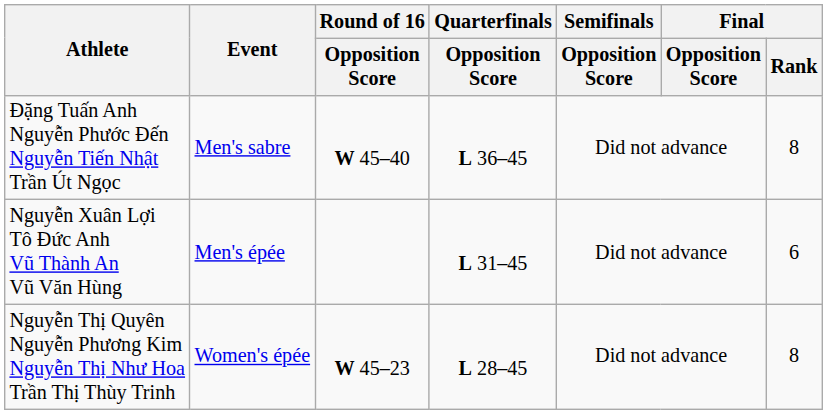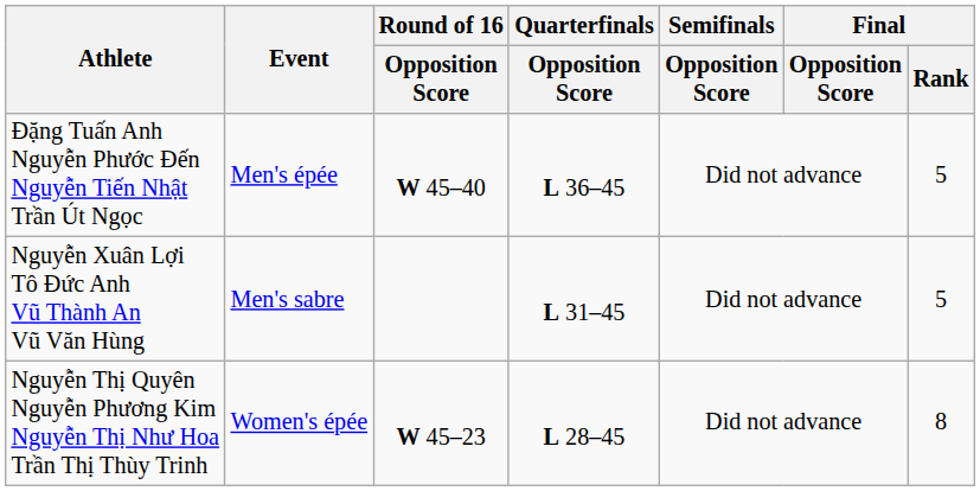Đặng Tuấn Anh Nguyễn Phước Đến Nguyễn Tiến Nhật Trần Út Ngọc | Event: Men's sabre -> Men's épée
Đặng Tuấn Anh Nguyễn Phước Đến Nguyễn Tiến Nhật Trần Út Ngọc | Final / Rank: 8 -> 5
Nguyễn Xuân Lợi Tô Đức Anh Vũ Thành An Vũ Văn Hùng | Event: Men's épée -> Men's sabre
Nguyễn Xuân Lợi Tô Đức Anh Vũ Thành An Vũ Văn Hùng | Final / Rank: 6 -> 5
